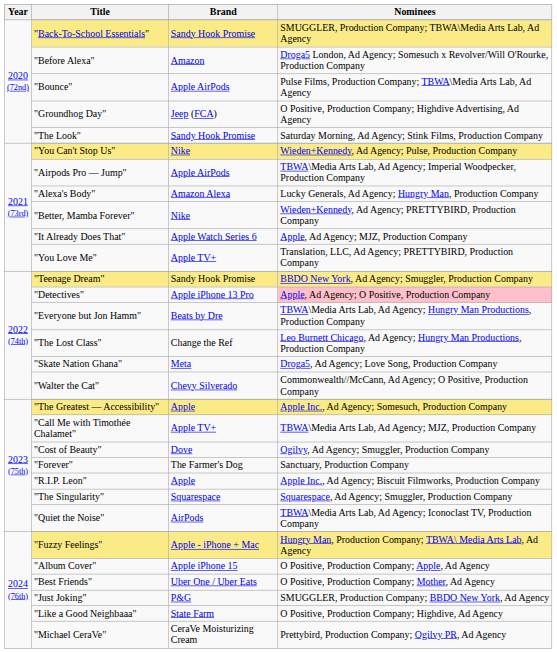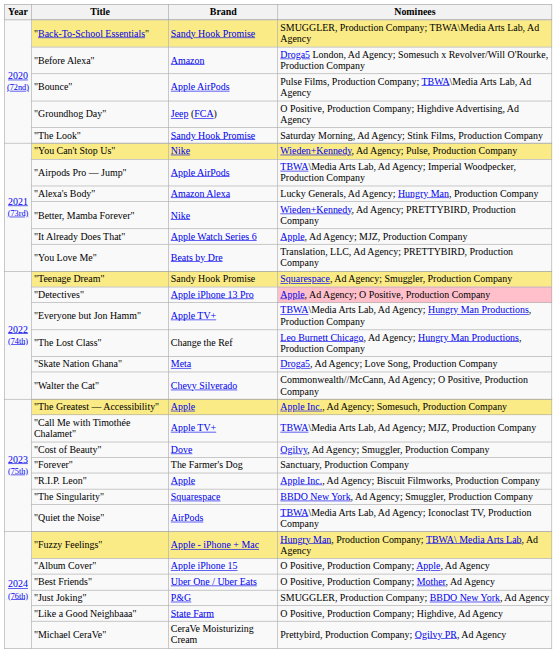"You Love Me" | Brand: Apple TV+ -> Beats by Dre
"Teenage Dream" | Nominees: BBDO New York, Ad Agency; Smuggler, Production Company -> Squarespace, Ad Agency; Smuggler, Production Company
"Everyone but Jon Hamm" | Brand: Beats by Dre -> Apple TV+
"The Singularity" | Nominees: Squarespace, Ad Agency; Smuggler, Production Company -> BBDO New York, Ad Agency; Smuggler, Production Company
